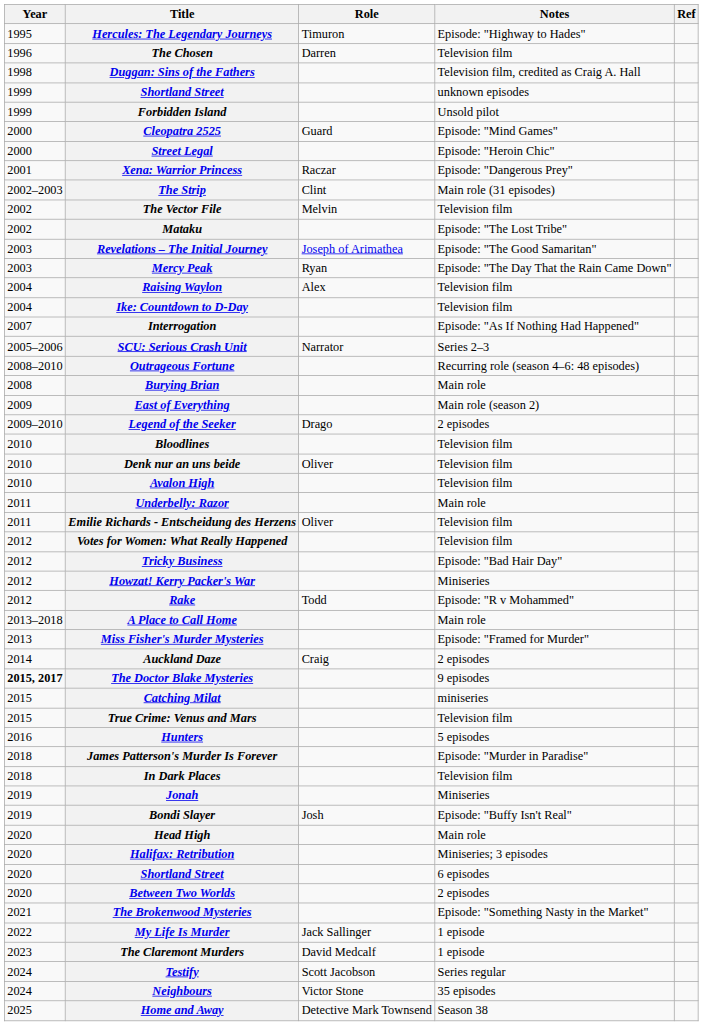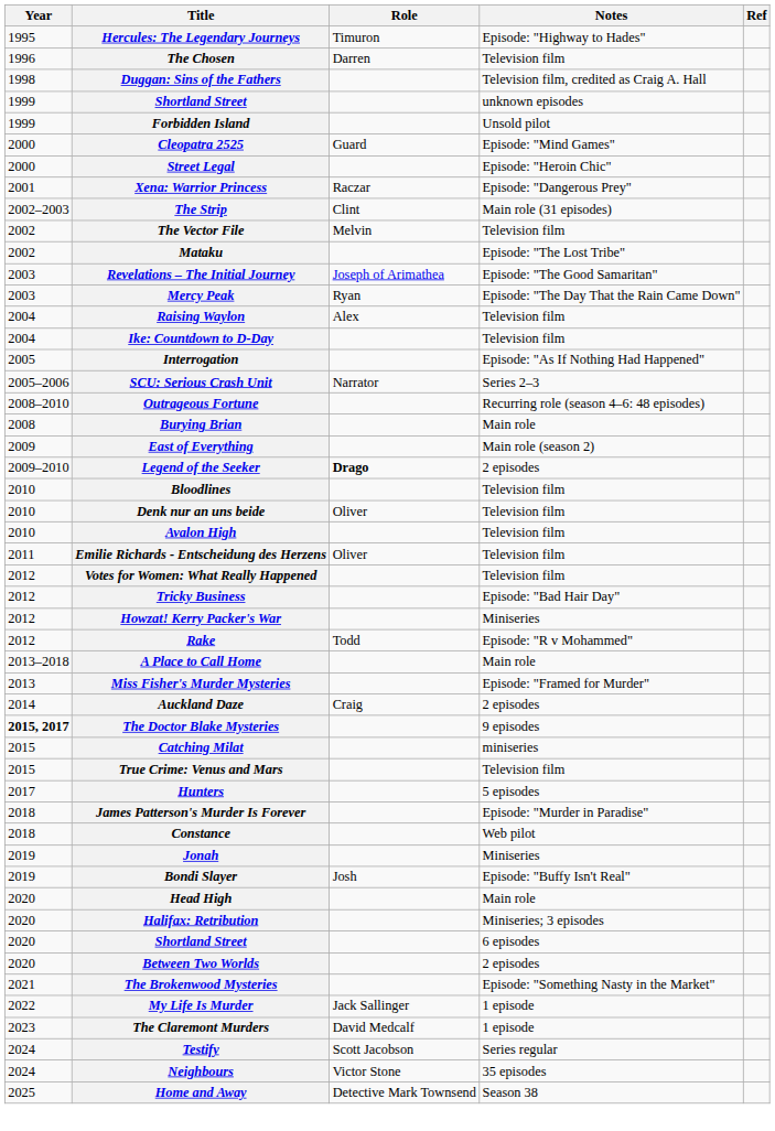Interrogation | Year: 2007 -> 2005
Legend of the Seeker | Role: normal -> bold
- row: 2011 | Underbelly: Razor | Main role
Hunters | Year: 2016 -> 2017
- row: 2018 | In Dark Places | Television film
+ row: 2018 | Constance | Web pilot
